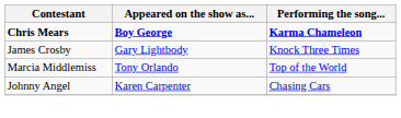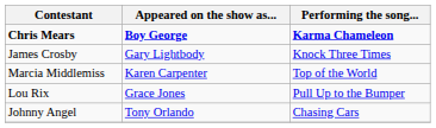Marcia Middlemiss | Appeared on the show as...: Tony Orlando -> Karen Carpenter
+ row: Lou Rix | Grace Jones | Pull Up to the Bumper
Johnny Angel | Appeared on the show as...: Karen Carpenter -> Tony Orlando
